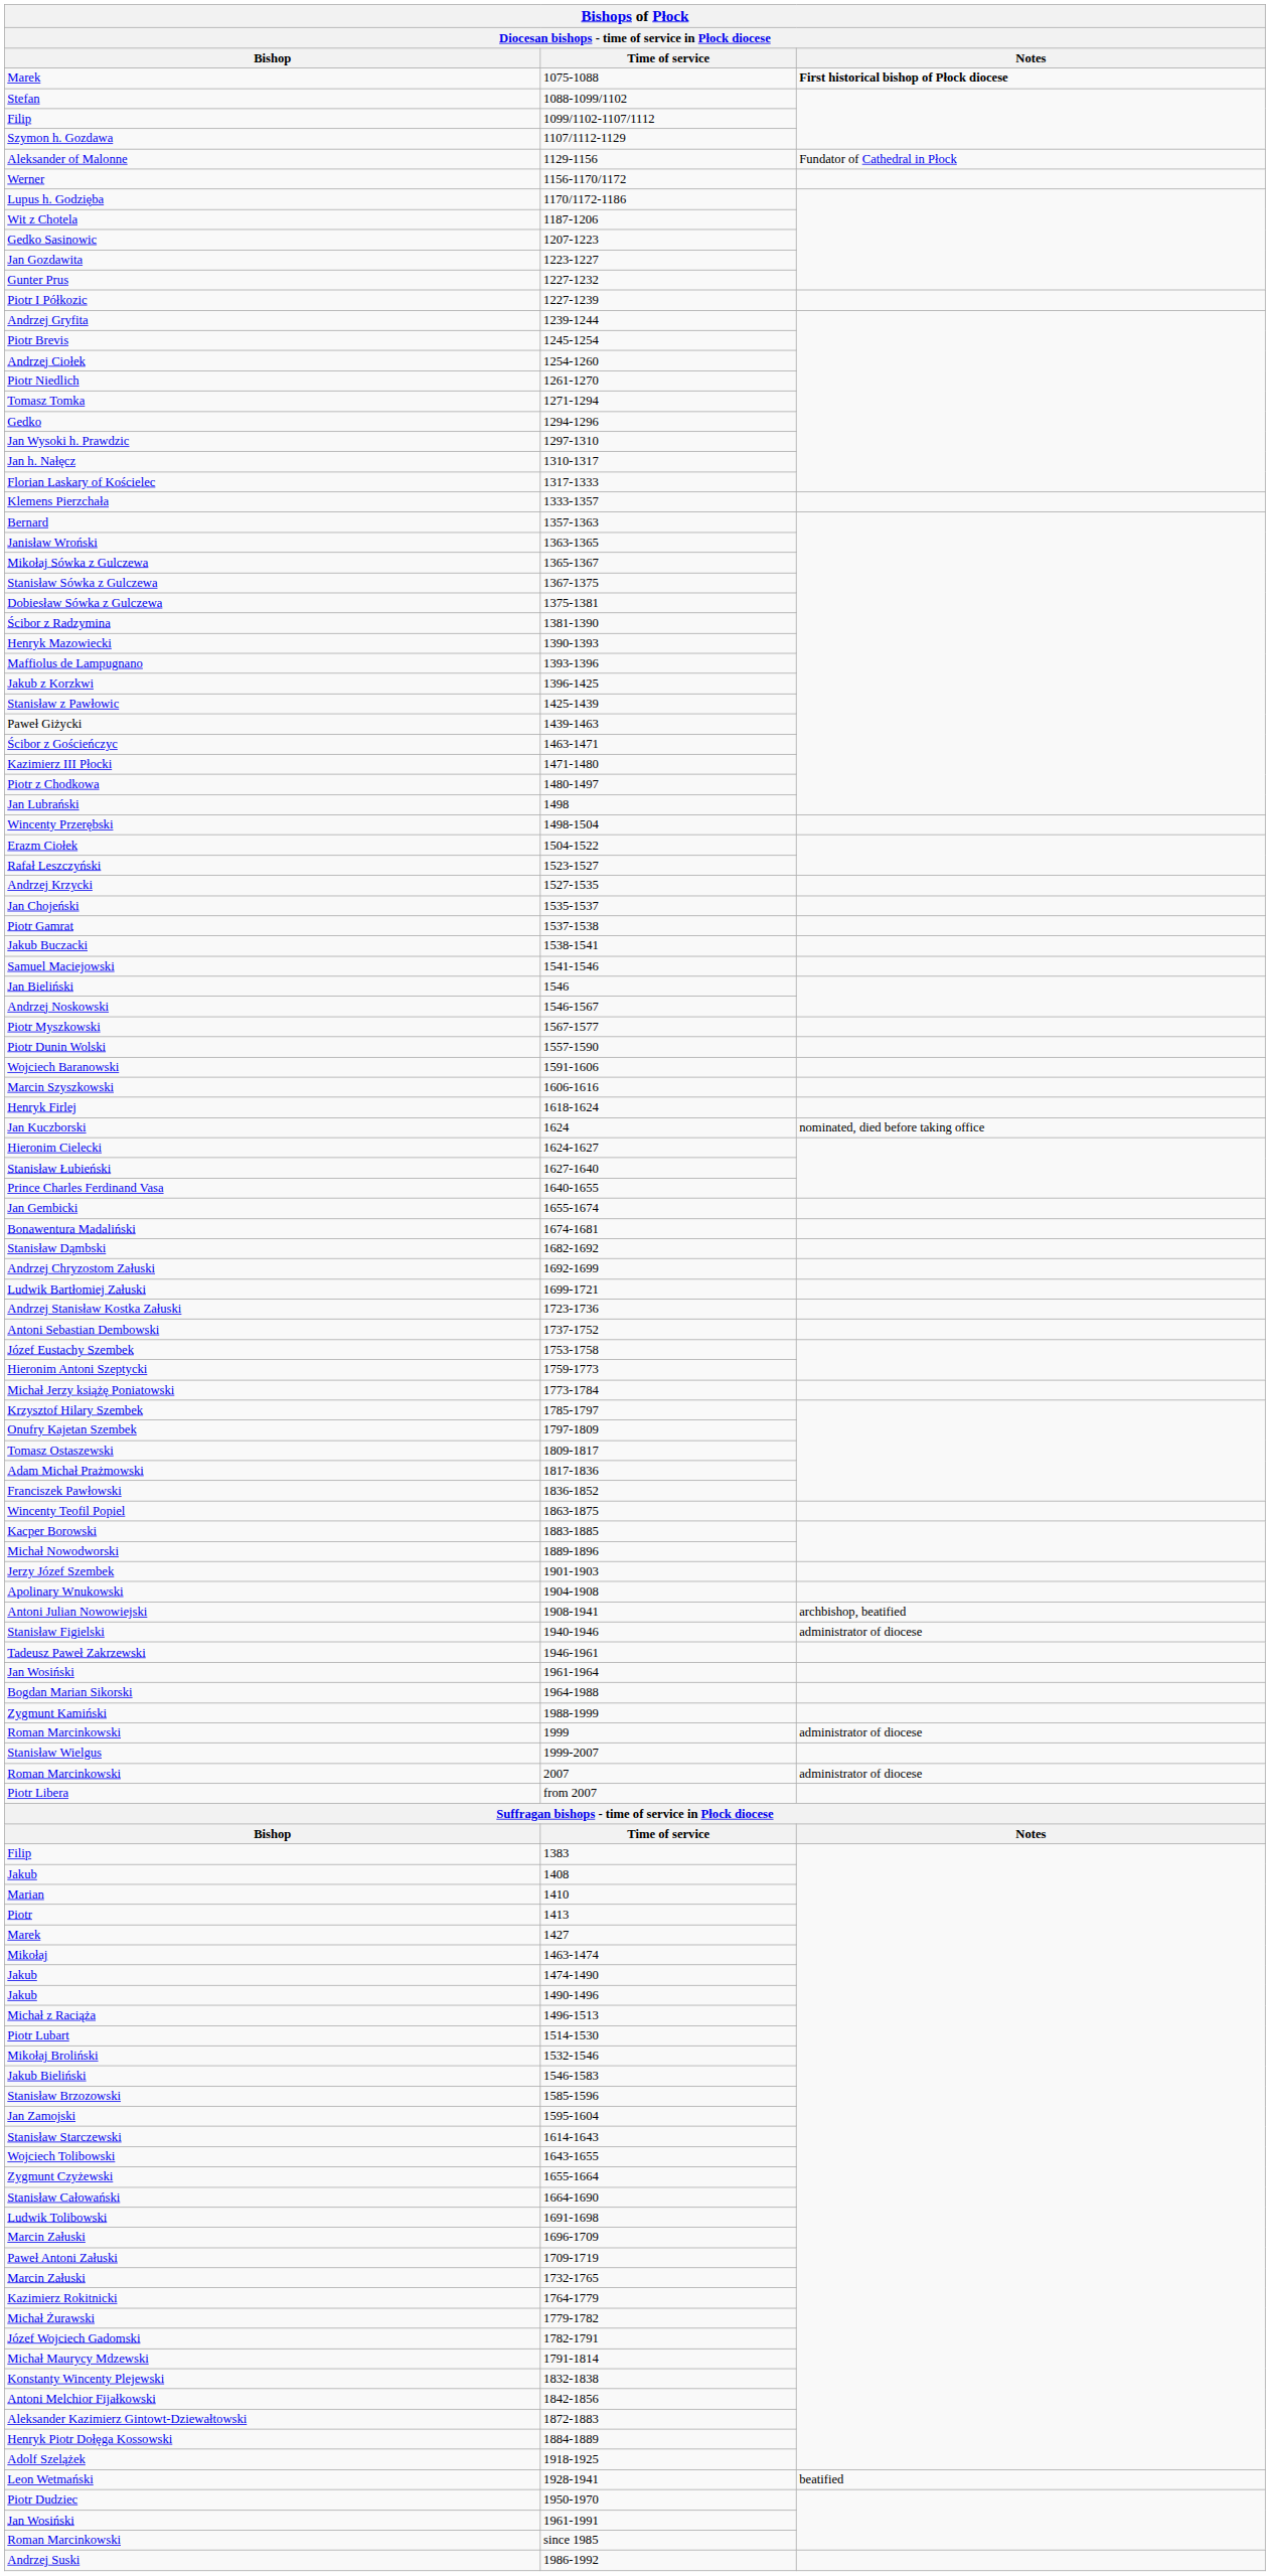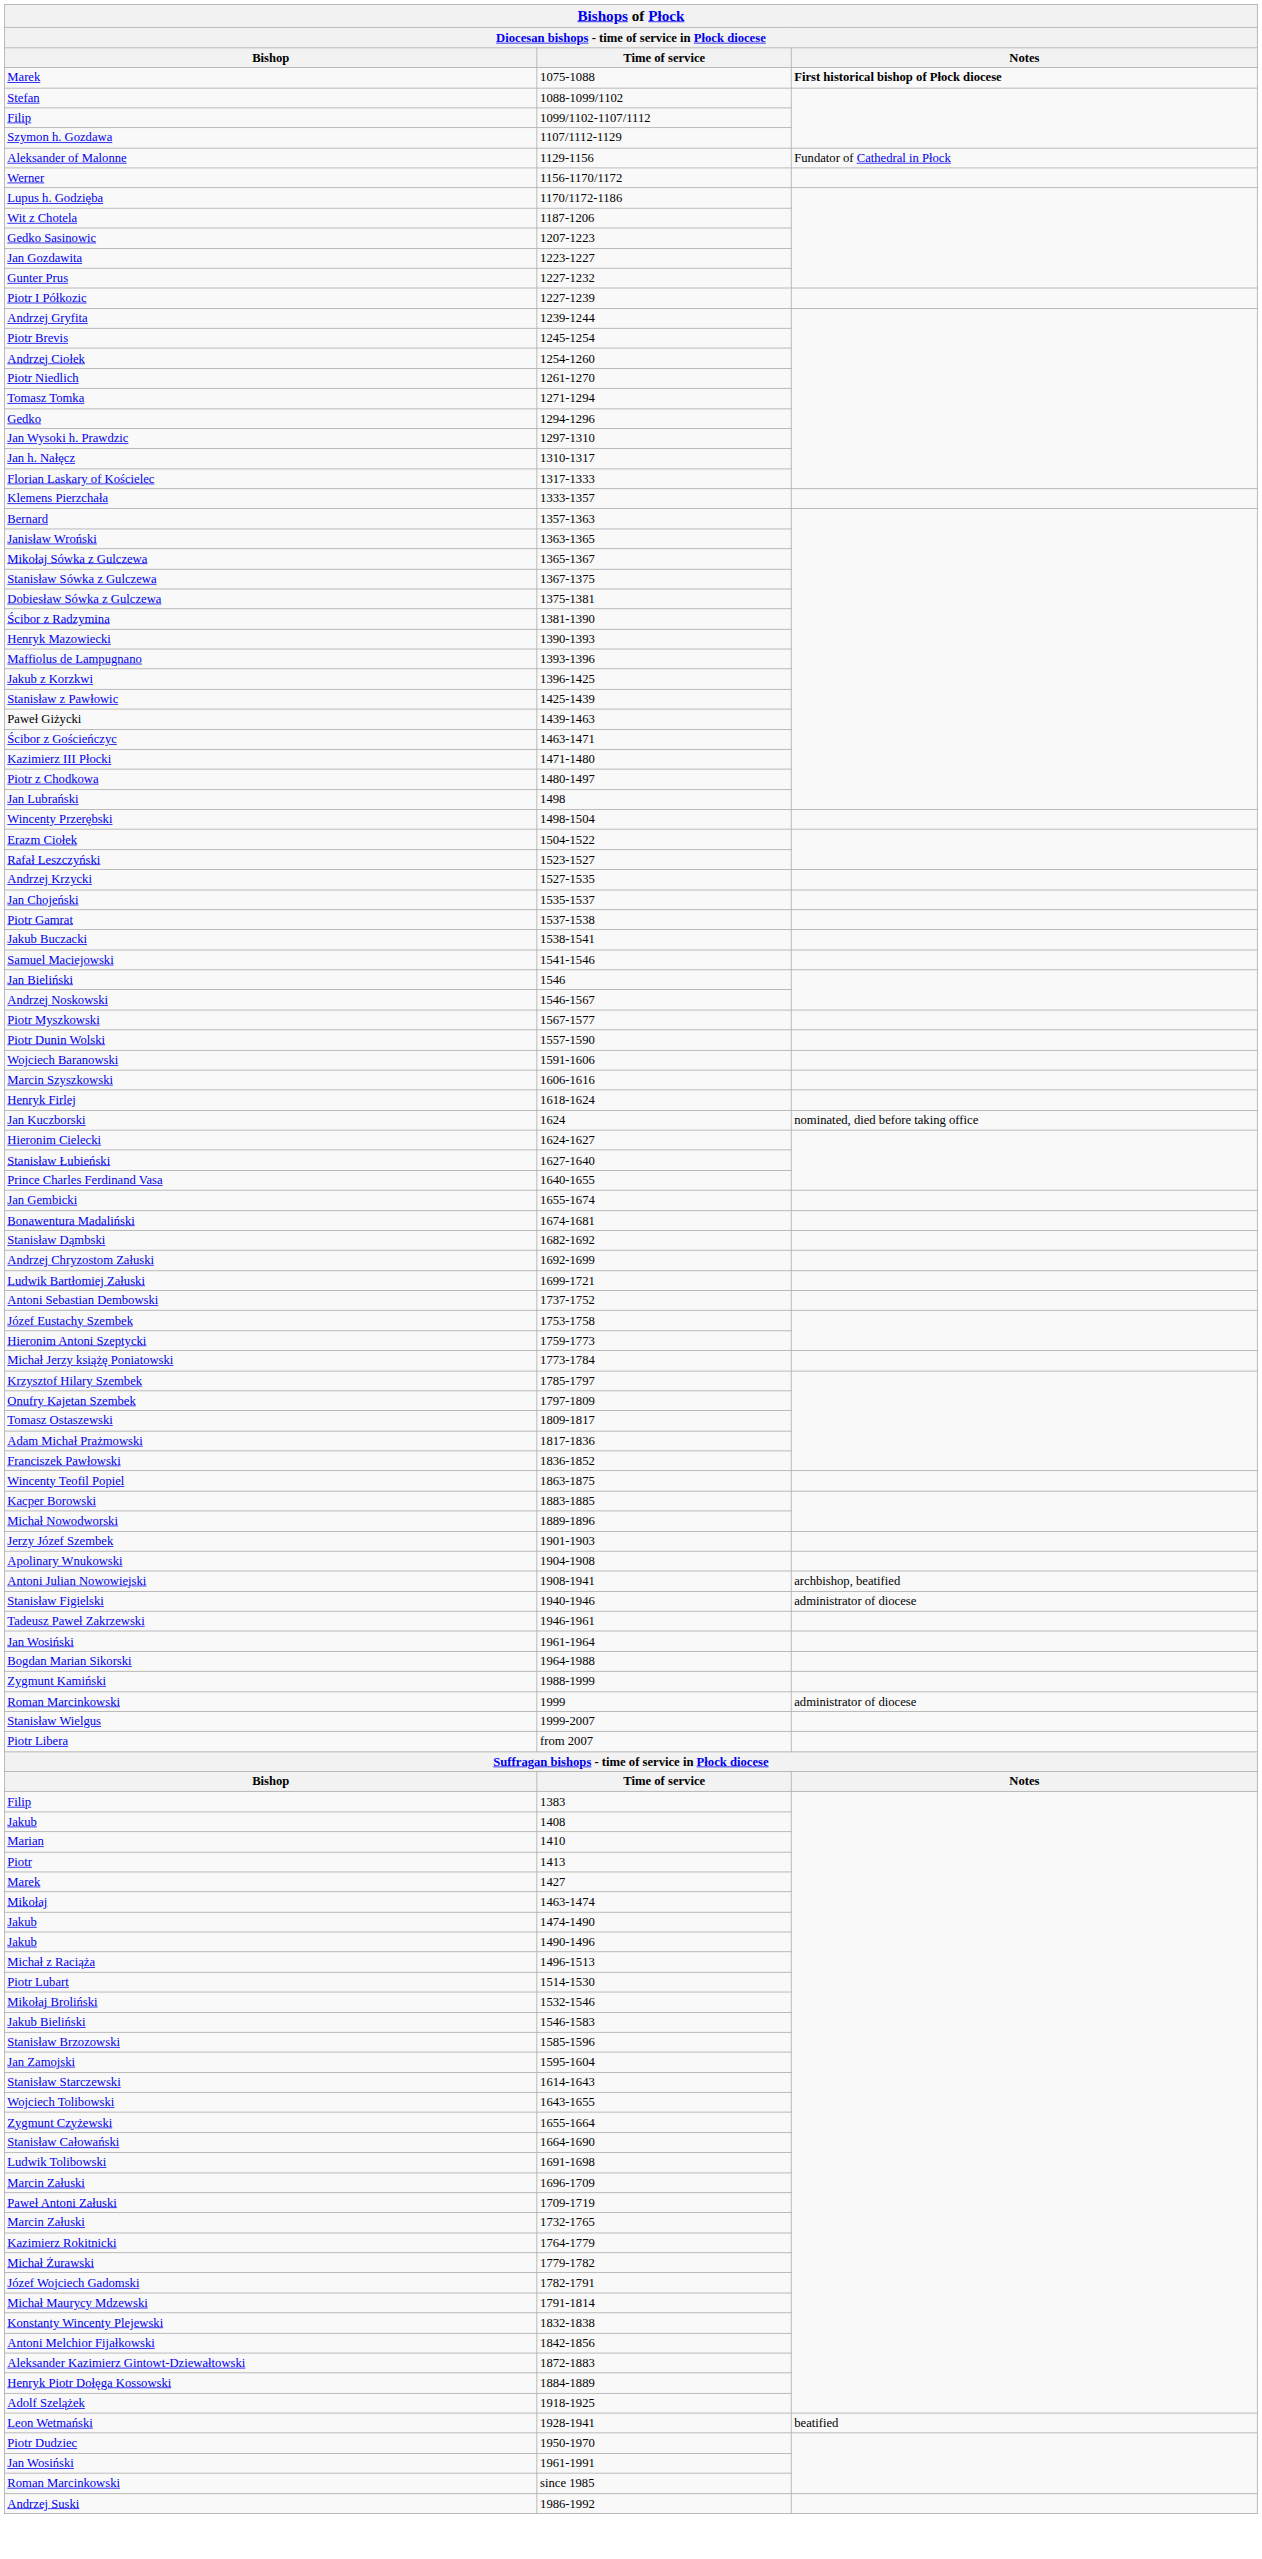- row: Andrzej Stanisław Kostka Załuski | 1723-1736
- row: Roman Marcinkowski | 2007 | administrator of diocese
